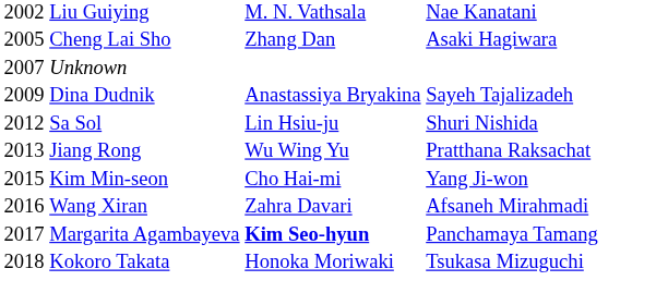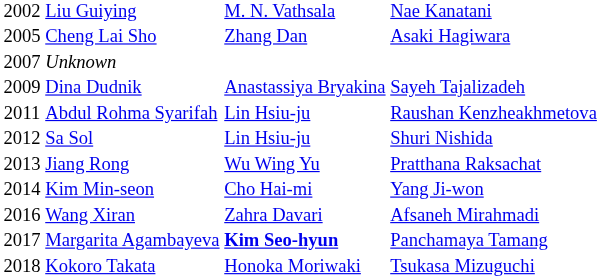+ row: 2011 | Abdul Rohma Syarifah | Lin Hsiu-ju | Raushan Kenzheakhmetova
Kim Min-seon | column 1: 2015 -> 2014
